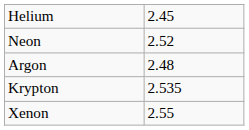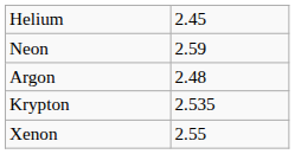Neon | column 2: 2.52 -> 2.59
